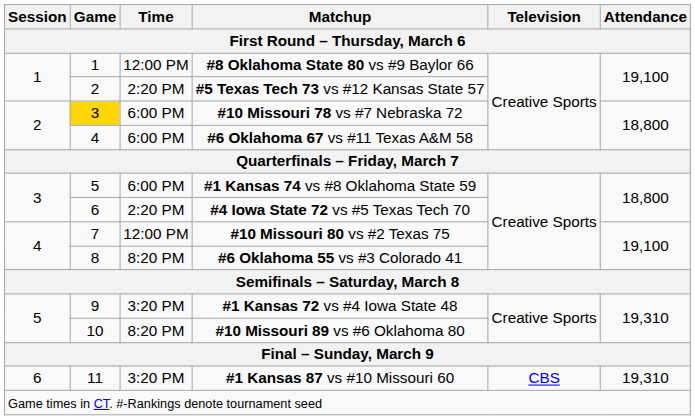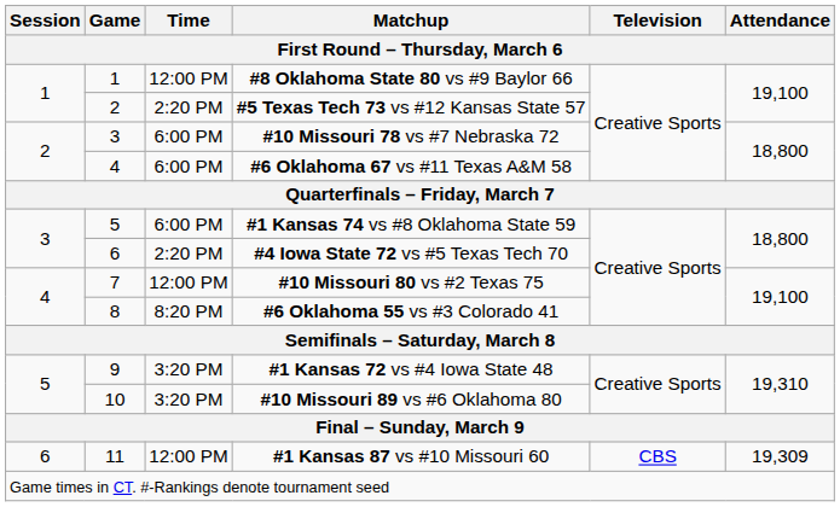#10 Missouri 78 vs #7 Nebraska 72 | Game: gold background -> no background
#10 Missouri 89 vs #6 Oklahoma 80 | Time: 8:20 PM -> 3:20 PM
#1 Kansas 87 vs #10 Missouri 60 | Time: 3:20 PM -> 12:00 PM
#1 Kansas 87 vs #10 Missouri 60 | Attendance: 19,310 -> 19,309
